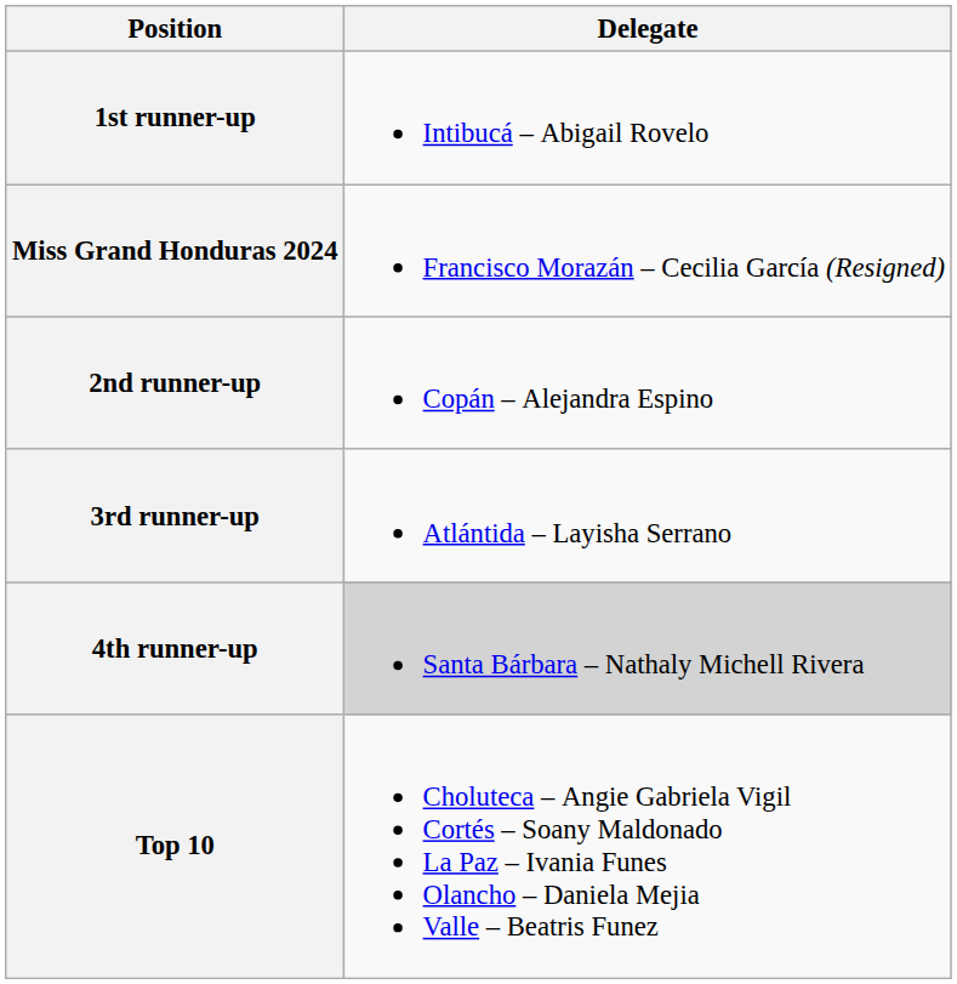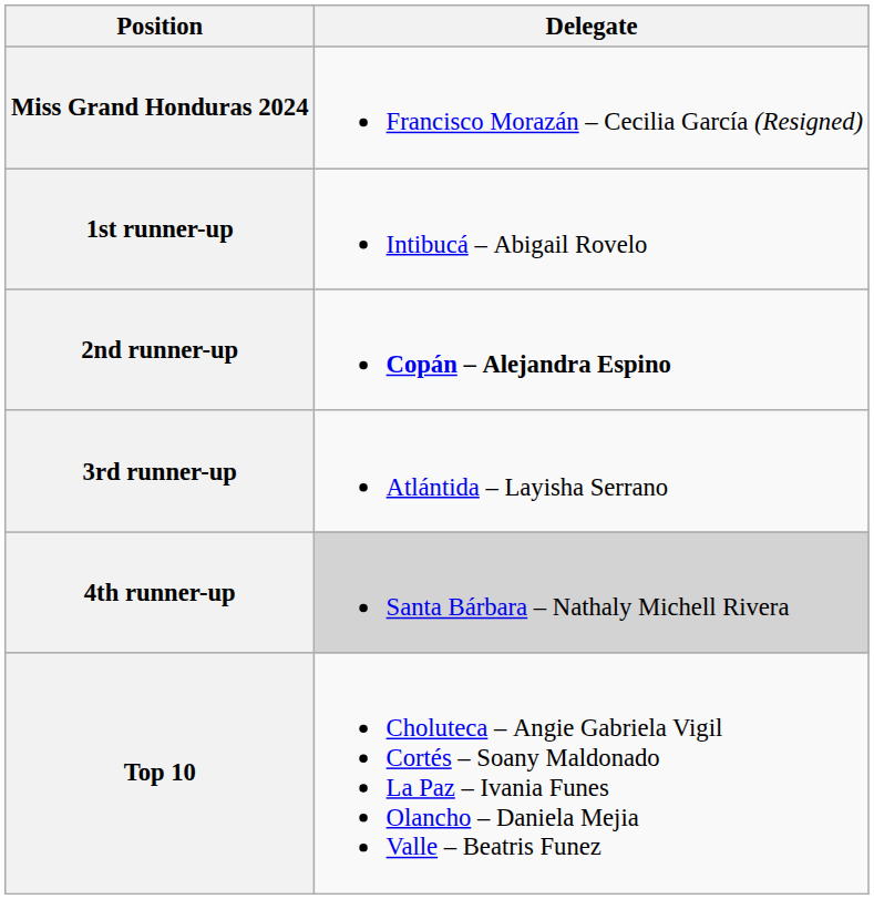rows swapped: Miss Grand Honduras 2024 <-> 1st runner-up
2nd runner-up | Delegate: normal -> bold
